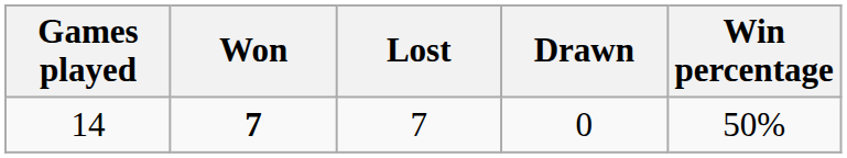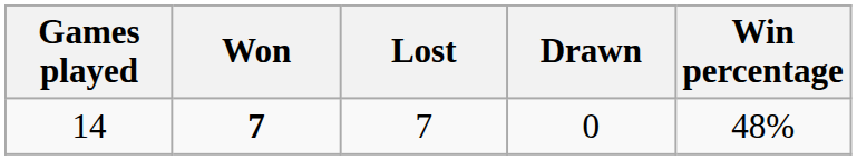14 | Win percentage: 50% -> 48%
